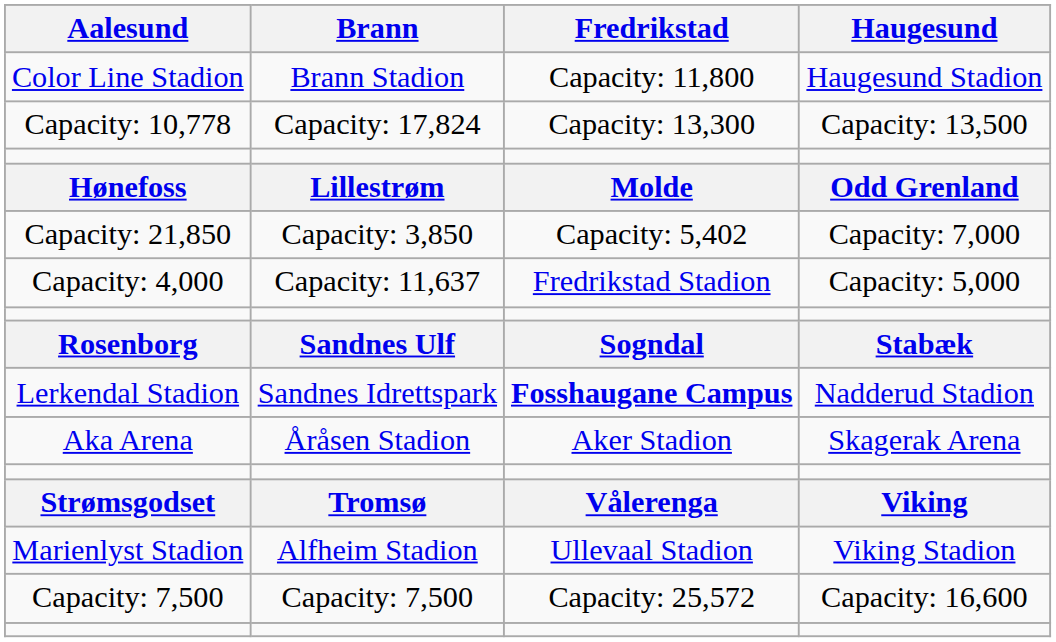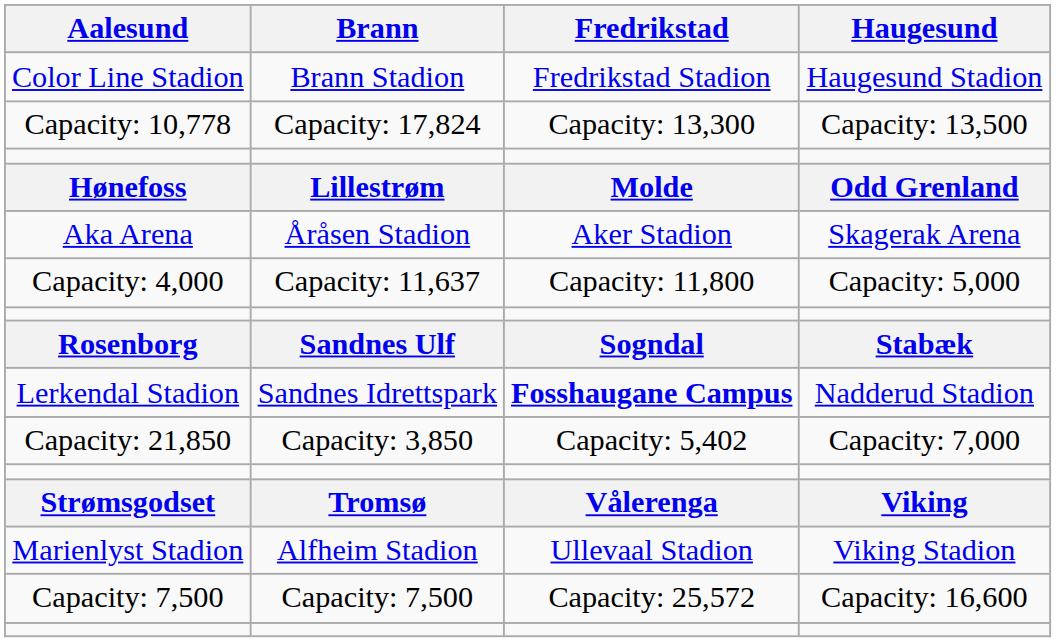Color Line Stadion | Fredrikstad: Capacity: 11,800 -> Fredrikstad Stadion
rows swapped: Aka Arena <-> Capacity: 21,850
Capacity: 4,000 | Fredrikstad: Fredrikstad Stadion -> Capacity: 11,800
